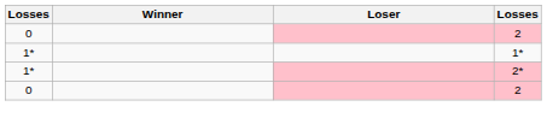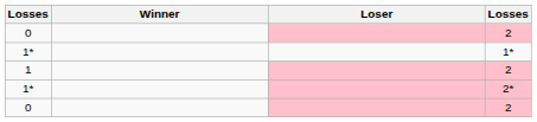+ row: 1 | 2
